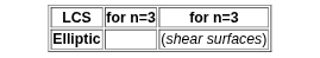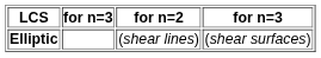+ column: for n=2 | (shear lines)
